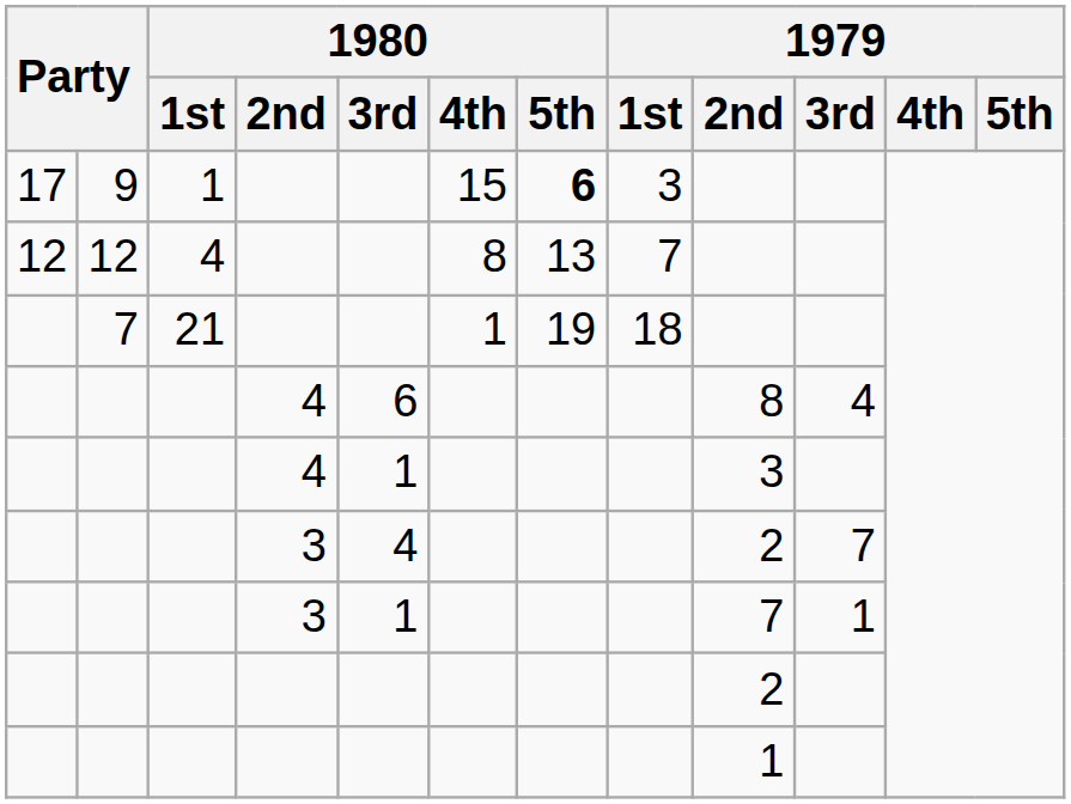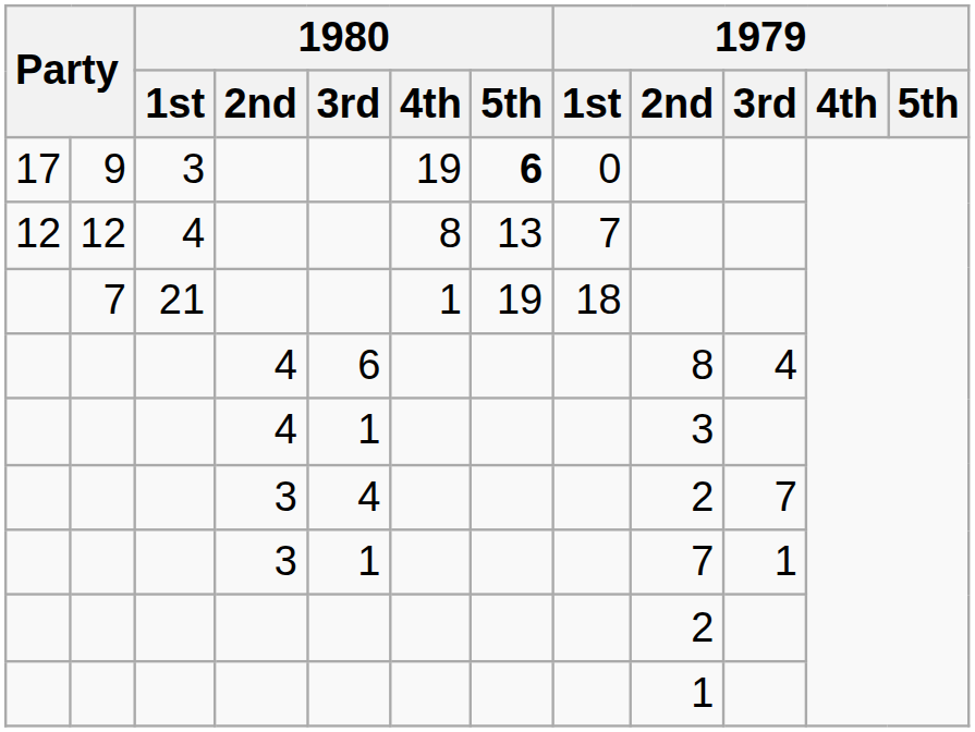9 | 1980 / 1st: 1 -> 3
9 | 1980 / 4th: 15 -> 19
9 | 1979 / 1st: 3 -> 0
